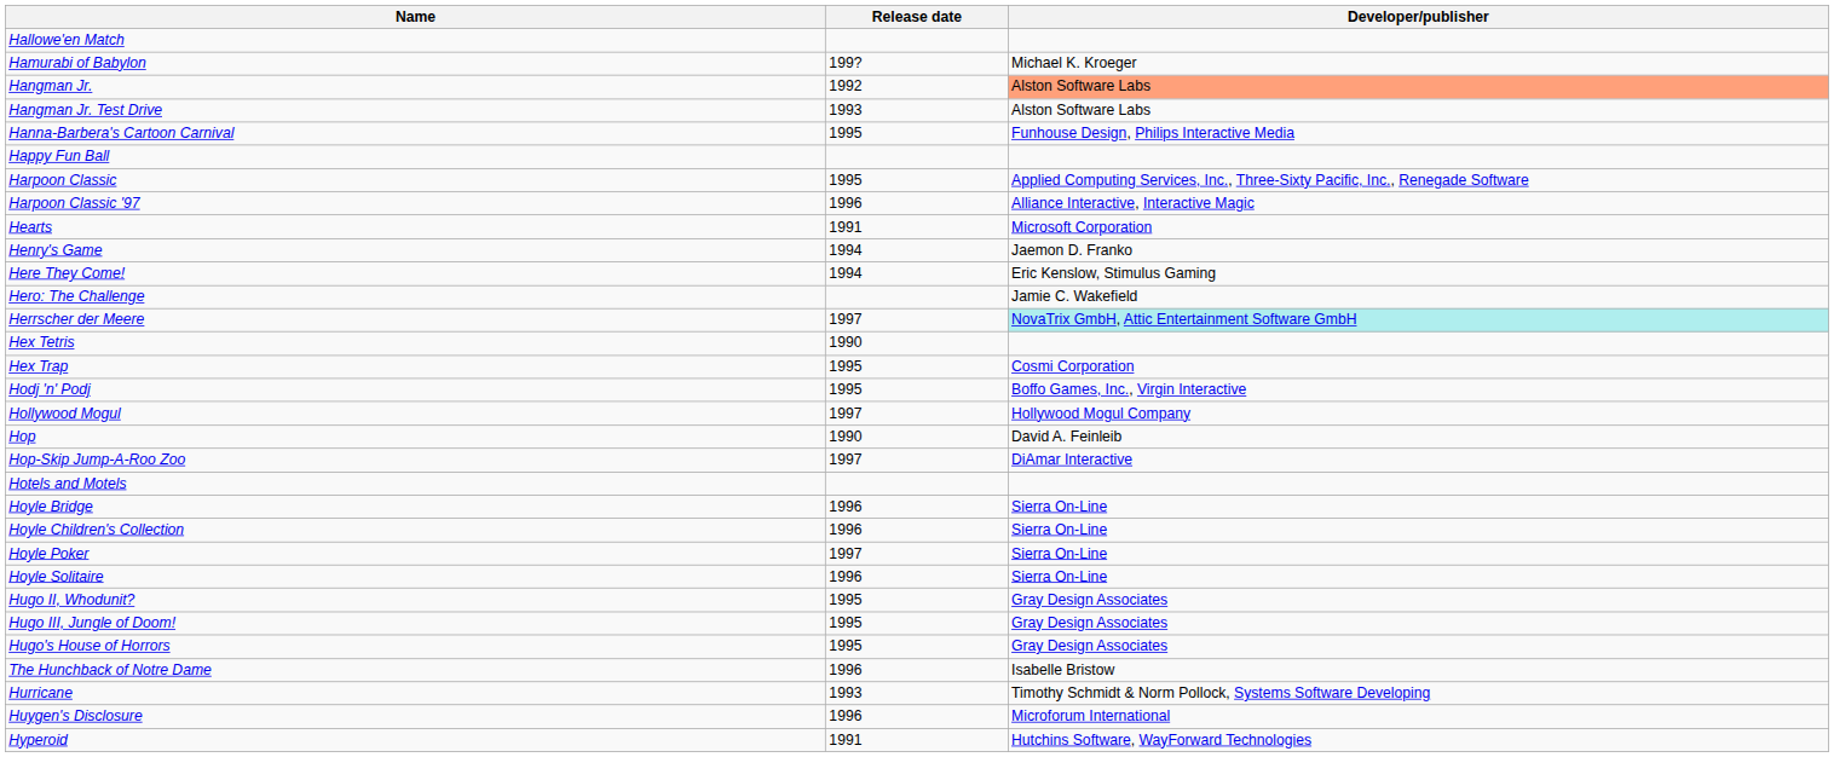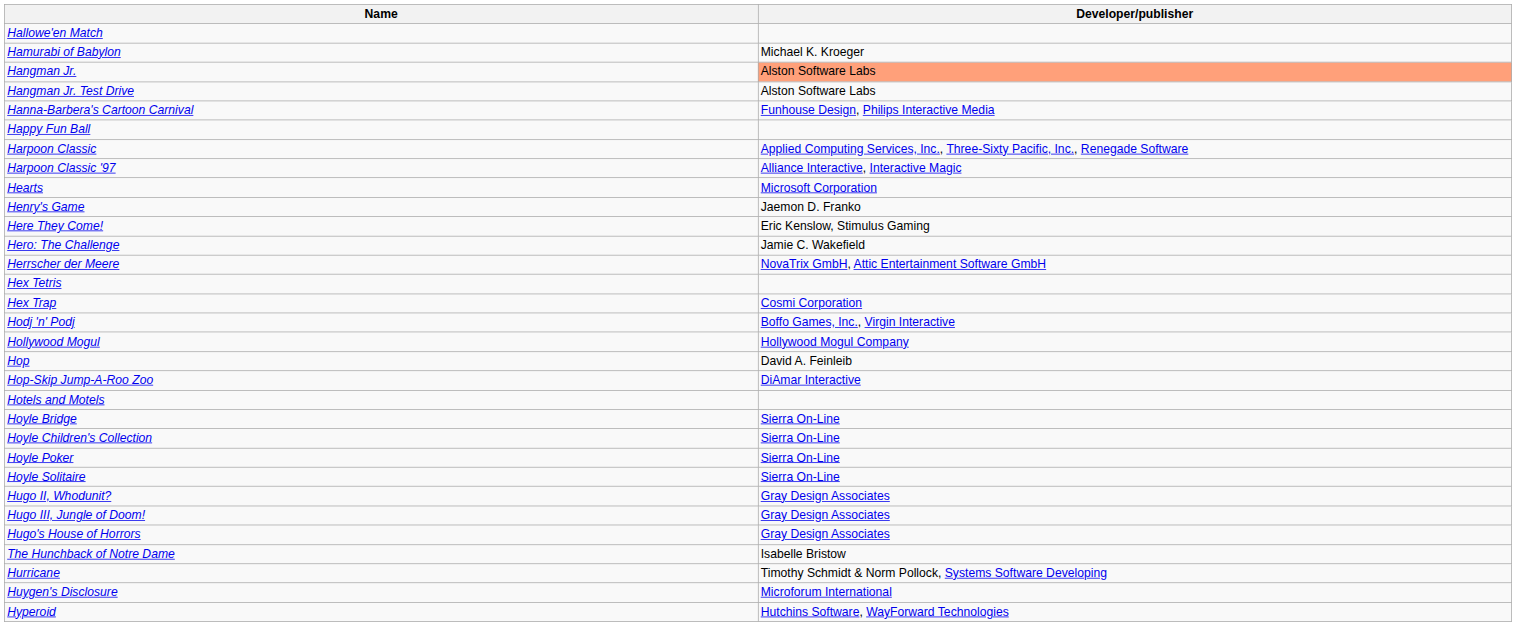- column: Release date | 199? | 1992 | 1993 | 1995 | 1995 | 1996 | 1991 | 1994 | 1994 | 1997 | 1990 | 1995 | 1995 | 1997 | 1990 | 1997 | 1996 | 1996 | 1997 | 1996 | 1995 | 1995 | 1995 | 1996 | 1993 | 1996 | 1991
Herrscher der Meere | Developer/publisher: paleturquoise background -> no background
